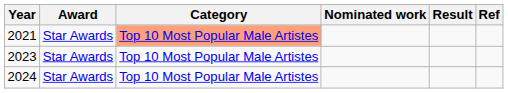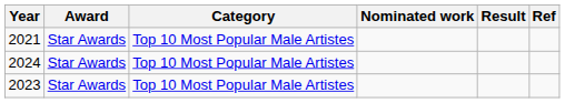2021 | Category: lightsalmon background -> no background
rows swapped: 2023 <-> 2024
